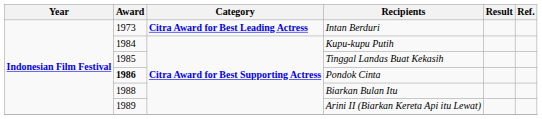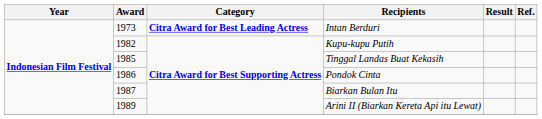Kupu-kupu Putih | Award: 1984 -> 1982
Pondok Cinta | Award: bold -> normal
Biarkan Bulan Itu | Award: 1988 -> 1987
